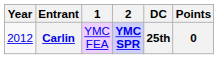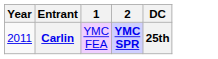- column: Points | 0
Carlin | Year: 2012 -> 2011
